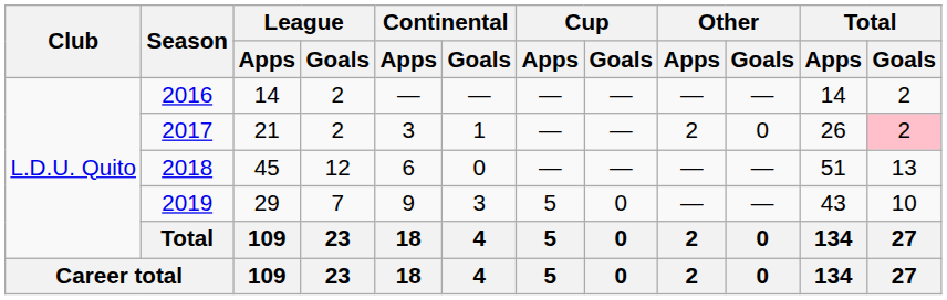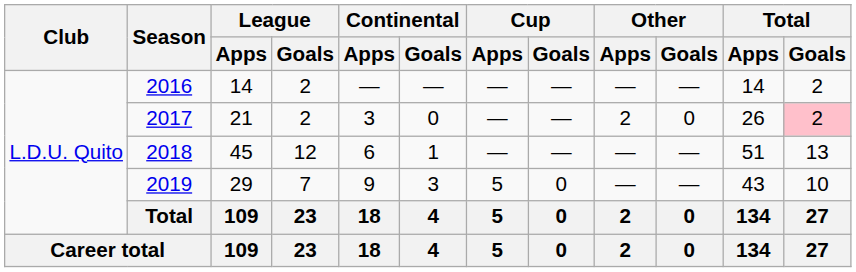2017 | Continental / Goals: 1 -> 0
2018 | Continental / Goals: 0 -> 1
